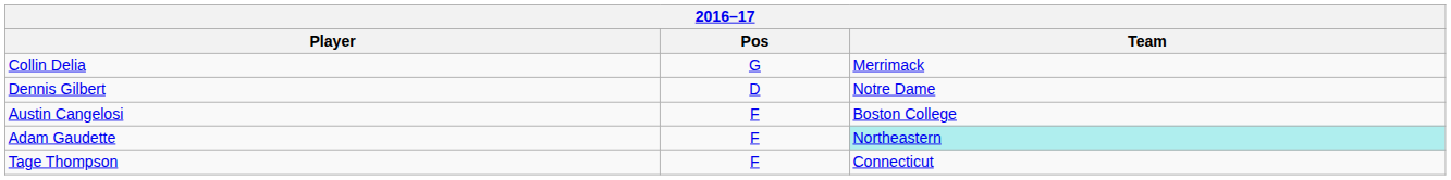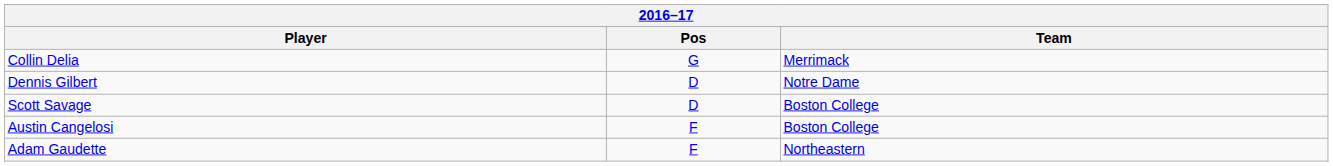+ row: Scott Savage | D | Boston College
Adam Gaudette | Team: paleturquoise background -> no background
- row: Tage Thompson | F | Connecticut
